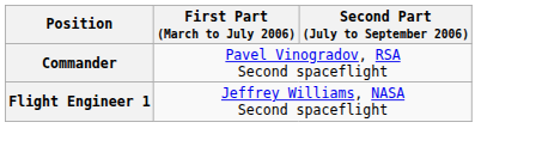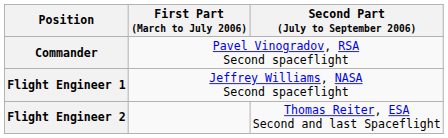+ row: Flight Engineer 2 | Thomas Reiter, ESA Second and last Spaceflight
